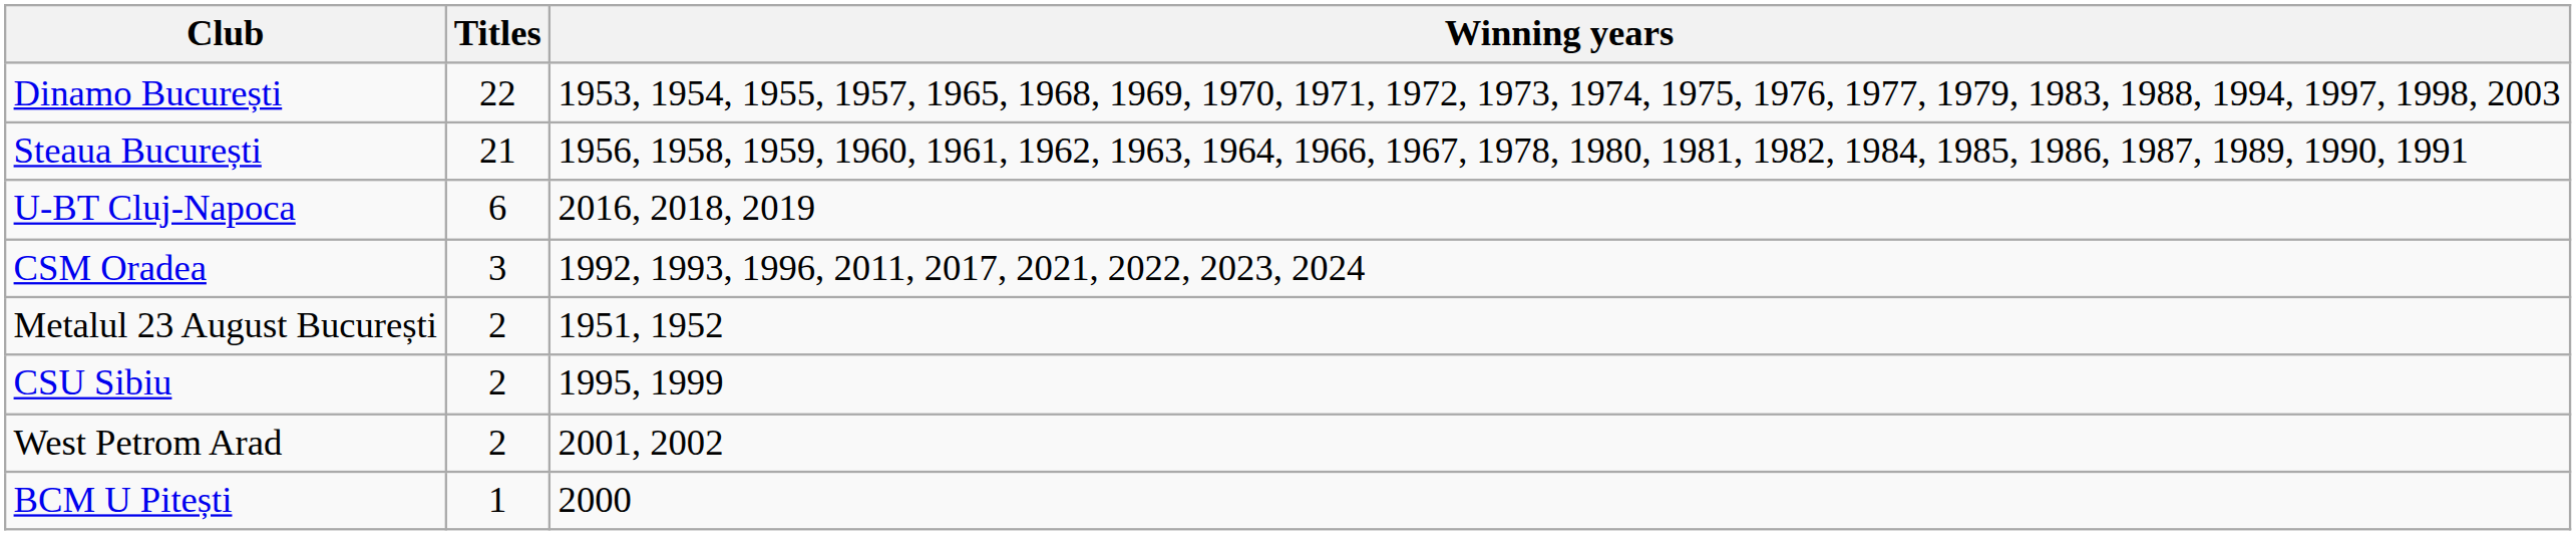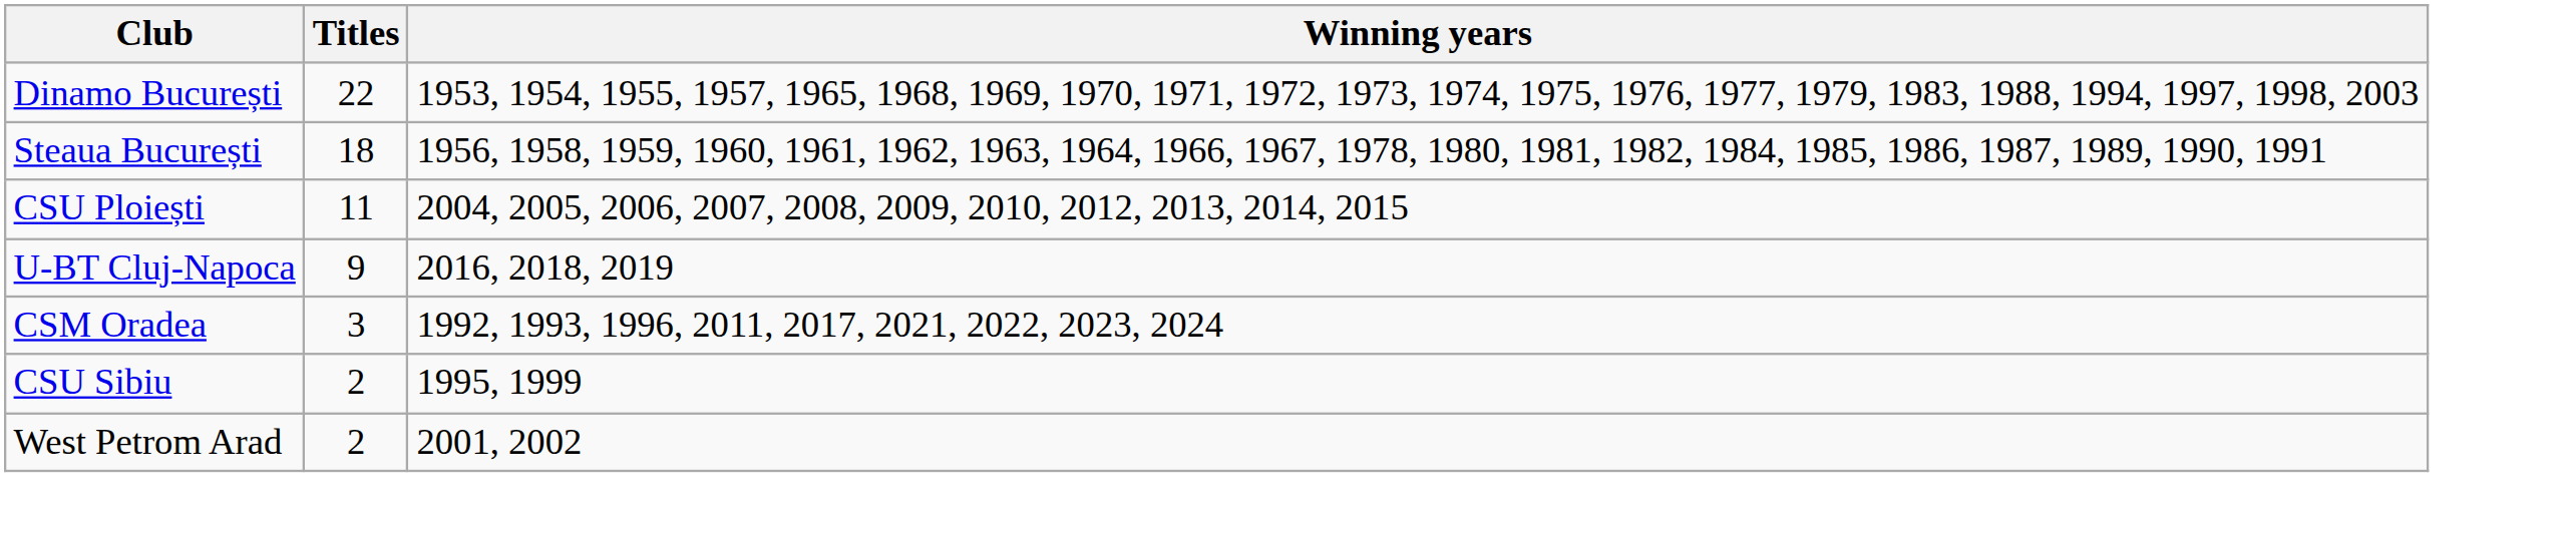Steaua București | Titles: 21 -> 18
+ row: CSU Ploiești | 11 | 2004, 2005, 2006, 2007, 2008, 2009, 2010, 2012, 2013, 2014, 2015
U-BT Cluj-Napoca | Titles: 6 -> 9
- row: Metalul 23 August București | 2 | 1951, 1952
- row: BCM U Pitești | 1 | 2000
